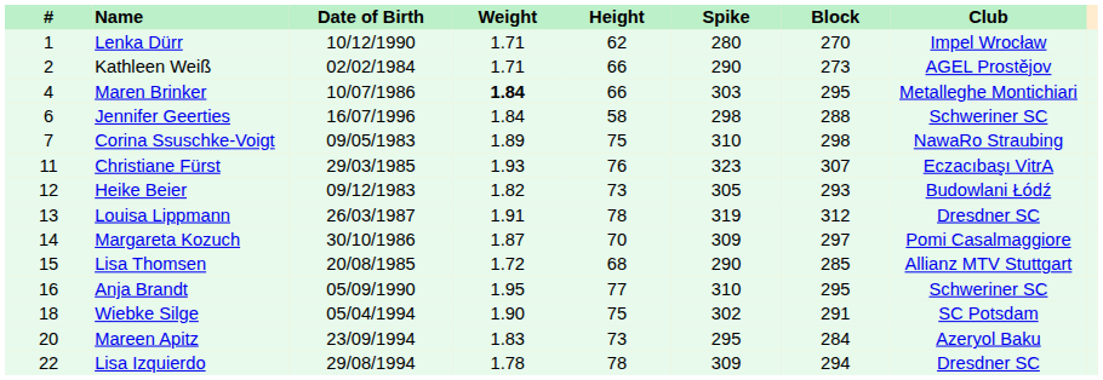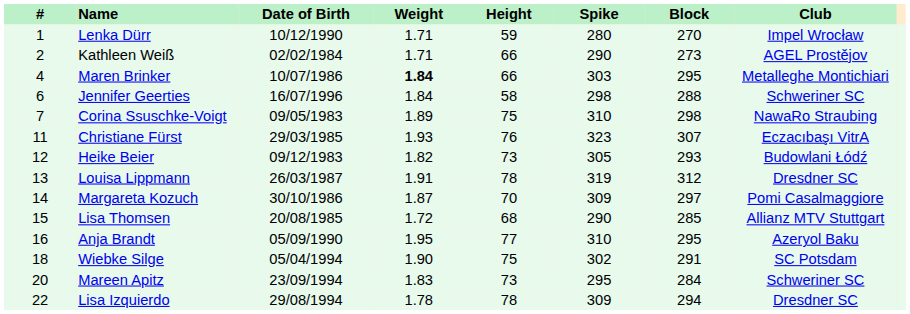Lenka Dürr | Height: 62 -> 59
Anja Brandt | Club: Schweriner SC -> Azeryol Baku
Mareen Apitz | Club: Azeryol Baku -> Schweriner SC
